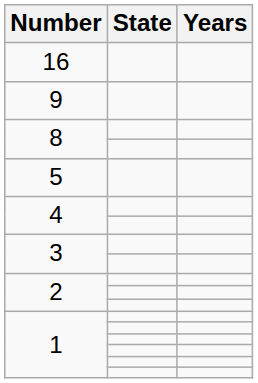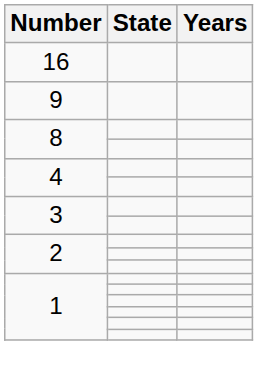- row: 5
